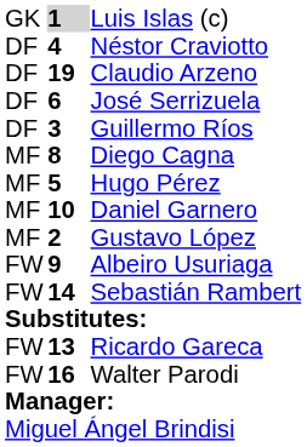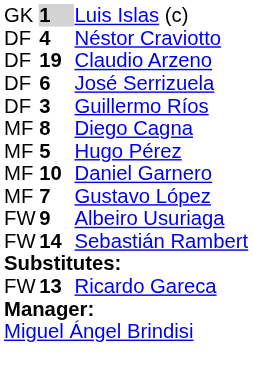Gustavo López | column 2: 2 -> 7
- row: FW | 16 | Walter Parodi
